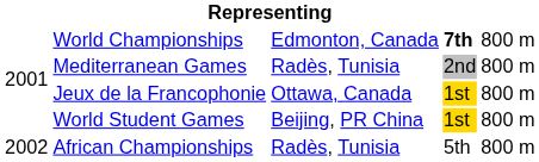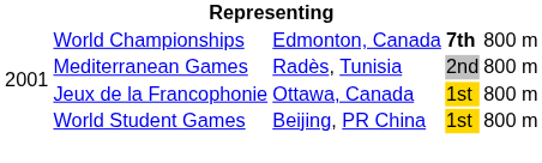- row: 2002 | African Championships | Radès, Tunisia | 5th | 800 m
